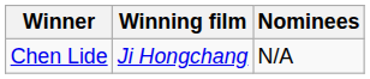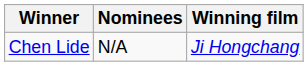columns swapped: Winning film <-> Nominees
